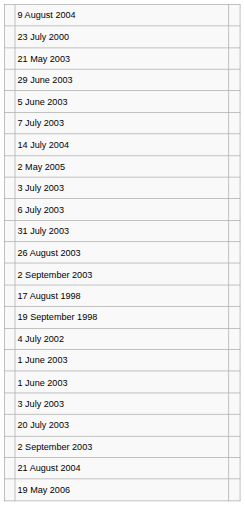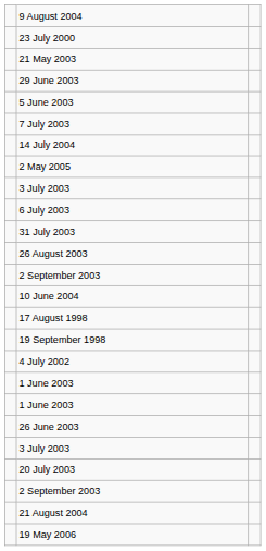+ row: 10 June 2004
+ row: 26 June 2003
